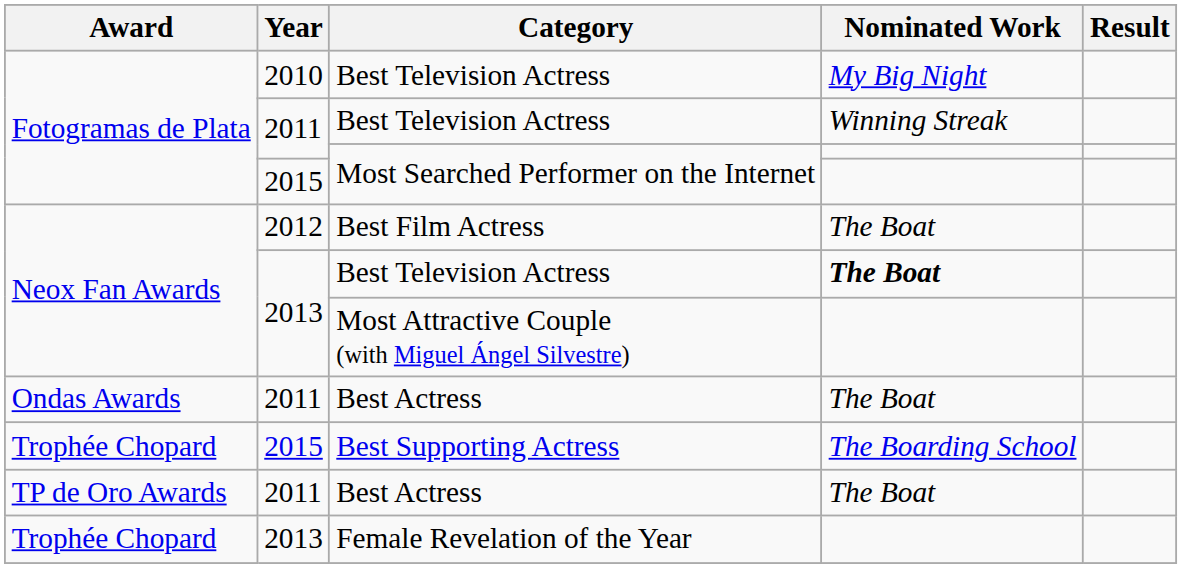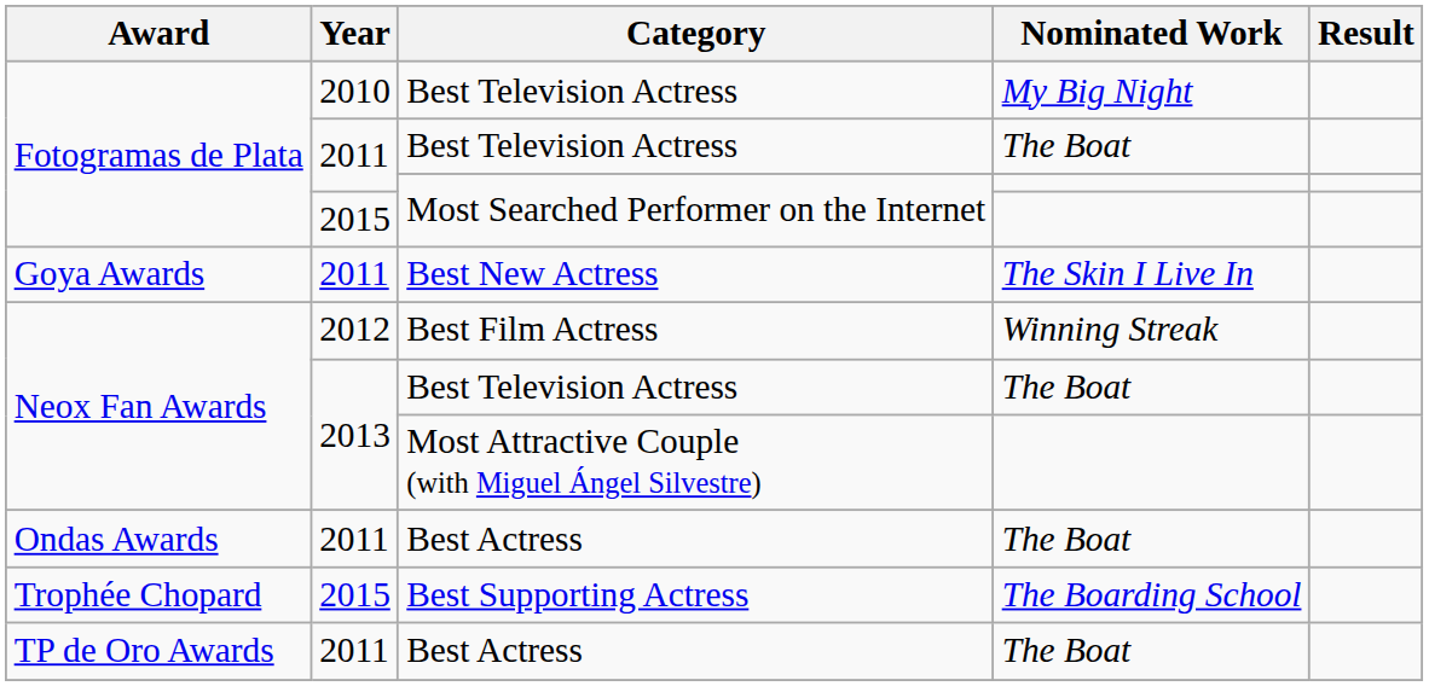2011 / Best Television Actress | Nominated Work: Winning Streak -> The Boat
+ row: Goya Awards | 2011 | Best New Actress | The Skin I Live In
Best Film Actress | Nominated Work: The Boat -> Winning Streak
2013 / Best Television Actress | Nominated Work: bold -> normal
- row: Trophée Chopard | 2013 | Female Revelation of the Year
